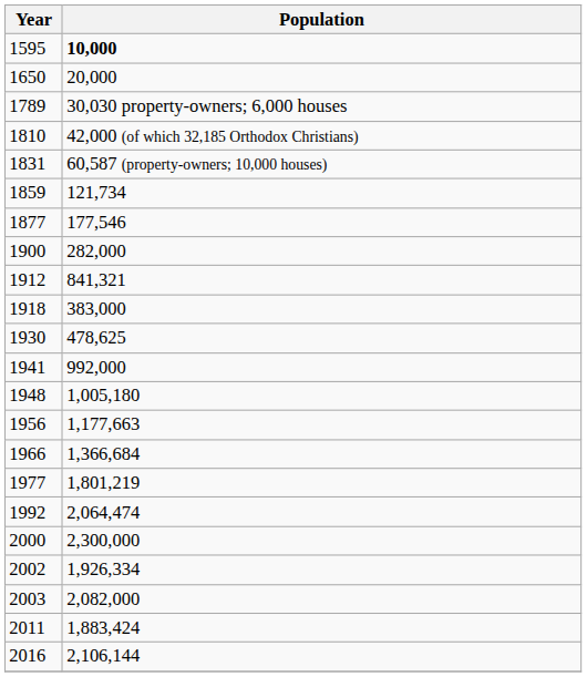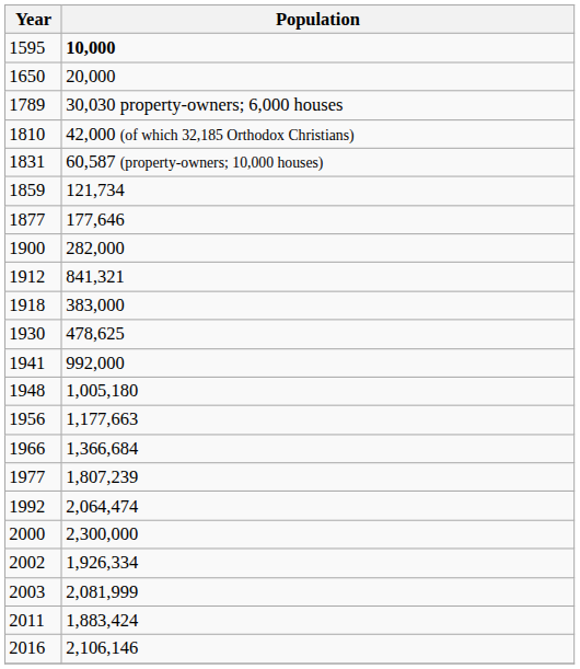1877 | Population: 177,546 -> 177,646
1977 | Population: 1,801,219 -> 1,807,239
2003 | Population: 2,082,000 -> 2,081,999
2016 | Population: 2,106,144 -> 2,106,146
